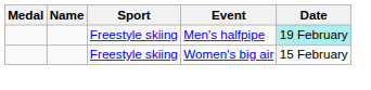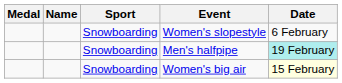+ row: Snowboarding | Women's slopestyle | 6 February
Men's halfpipe | Sport: Freestyle skiing -> Snowboarding
Women's big air | Sport: Freestyle skiing -> Snowboarding
Women's big air | Date: no background -> lightyellow background
